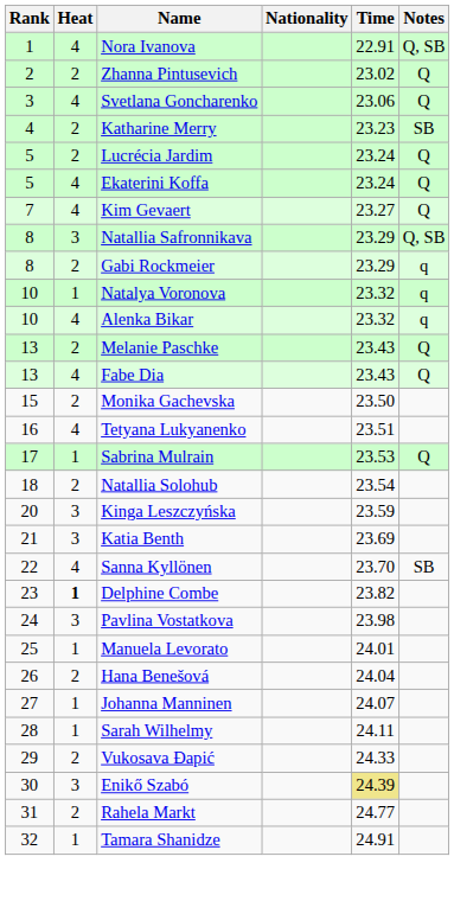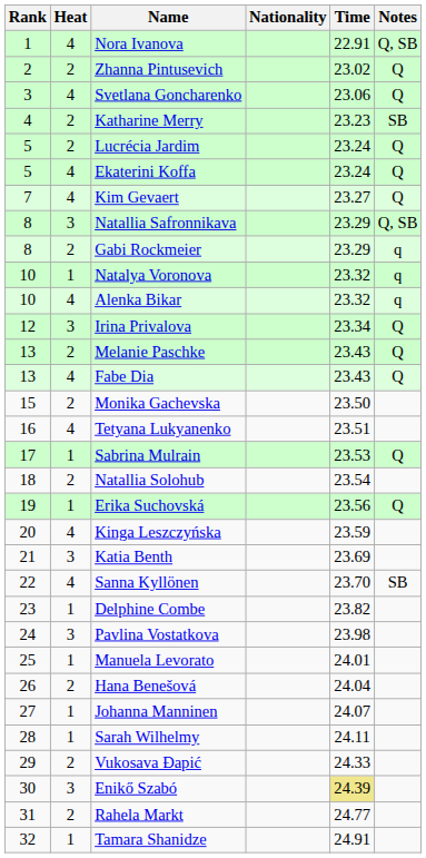+ row: 12 | 3 | Irina Privalova | 23.34 | Q
+ row: 19 | 1 | Erika Suchovská | 23.56 | Q
Kinga Leszczyńska | Heat: 3 -> 4
Delphine Combe | Heat: bold -> normal
